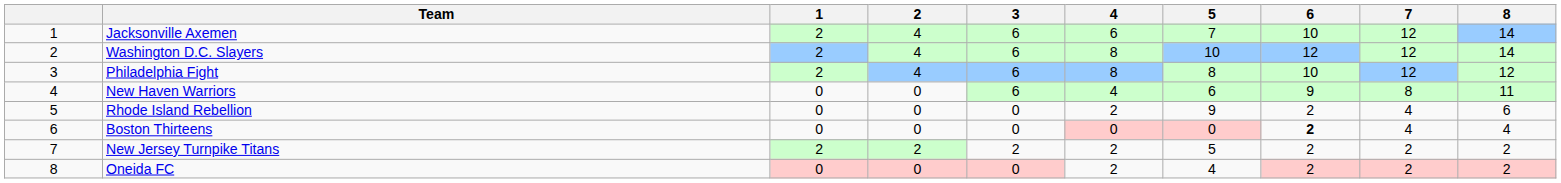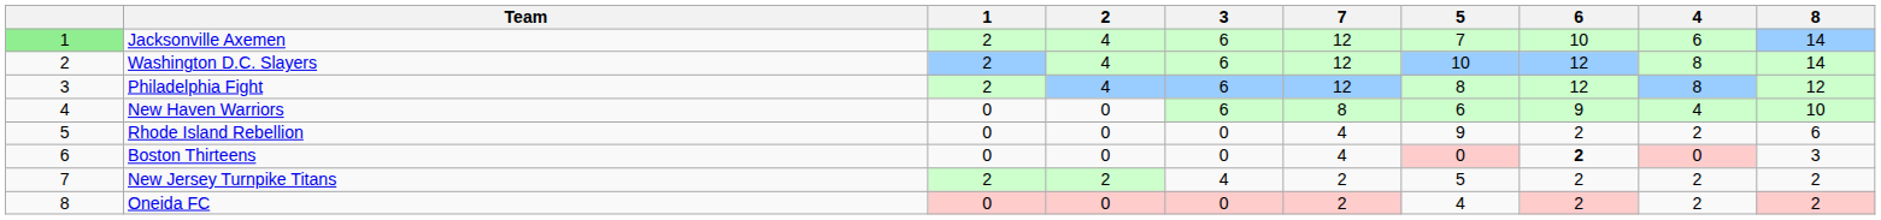columns swapped: 4 <-> 7
Jacksonville Axemen | column 1: no background -> lightgreen background
Philadelphia Fight | 6: 10 -> 12
New Haven Warriors | 8: 11 -> 10
Boston Thirteens | 8: 4 -> 3
New Jersey Turnpike Titans | 3: 2 -> 4
